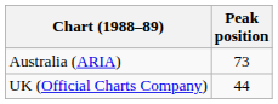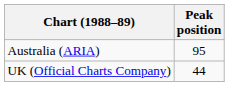Australia (ARIA) | Peak position: 73 -> 95
